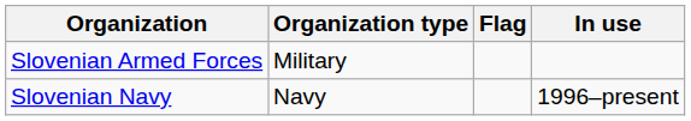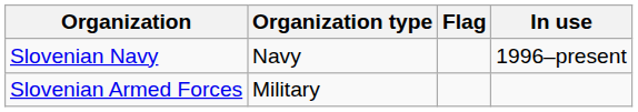rows swapped: Slovenian Armed Forces <-> Slovenian Navy
